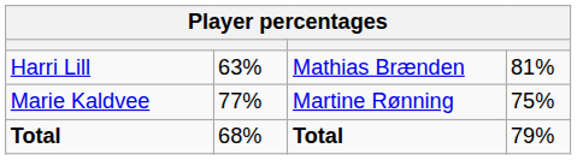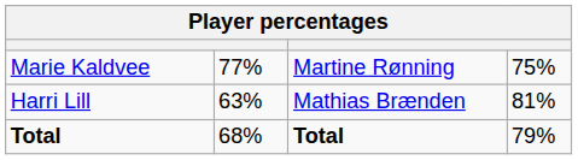rows swapped: Marie Kaldvee <-> Harri Lill
